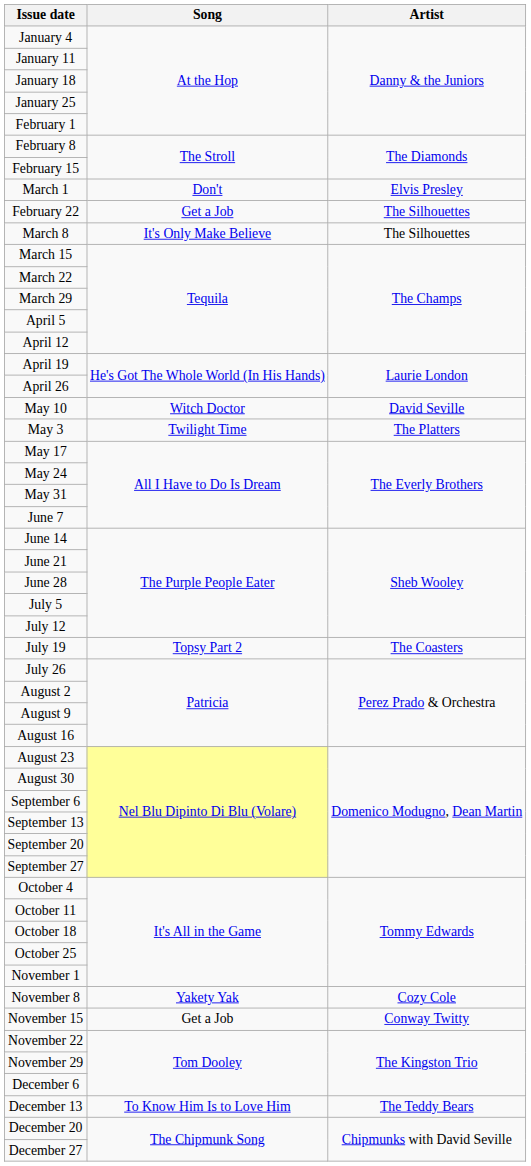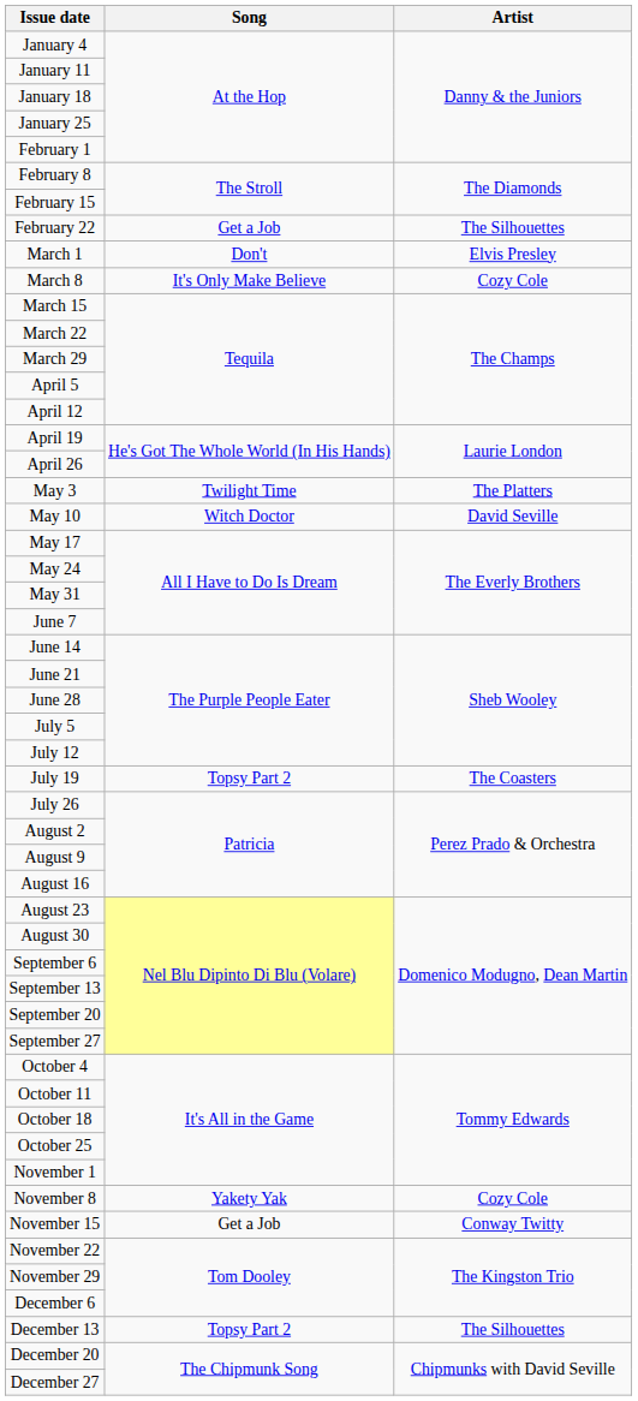rows swapped: February 22 <-> March 1
March 8 | Artist: The Silhouettes -> Cozy Cole
rows swapped: May 3 <-> May 10
December 13 | Song: To Know Him Is to Love Him -> Topsy Part 2
December 13 | Artist: The Teddy Bears -> The Silhouettes
